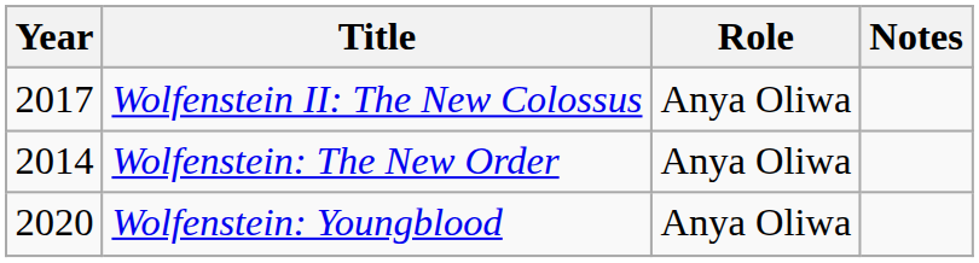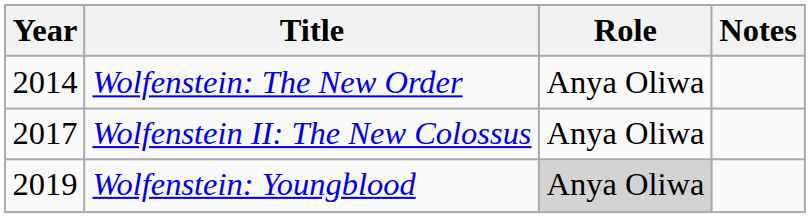rows swapped: Wolfenstein: The New Order <-> Wolfenstein II: The New Colossus
Wolfenstein: Youngblood | Year: 2020 -> 2019
Wolfenstein: Youngblood | Role: no background -> lightgrey background
